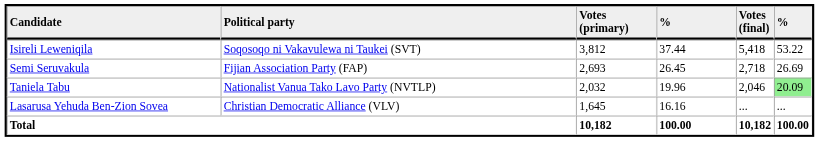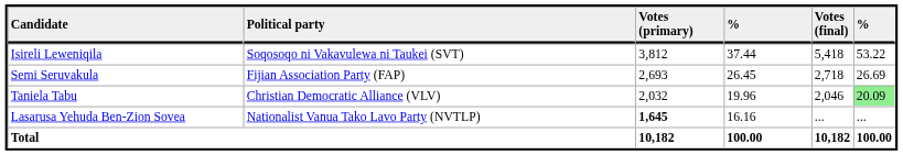Taniela Tabu | Political party: Nationalist Vanua Tako Lavo Party (NVTLP) -> Christian Democratic Alliance (VLV)
Lasarusa Yehuda Ben-Zion Sovea | Political party: Christian Democratic Alliance (VLV) -> Nationalist Vanua Tako Lavo Party (NVTLP)
Lasarusa Yehuda Ben-Zion Sovea | Votes (primary): normal -> bold
